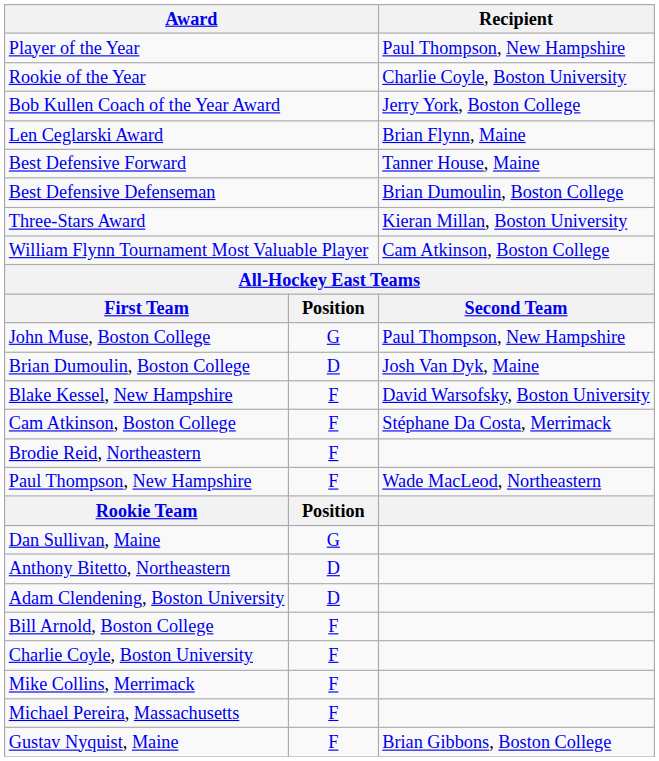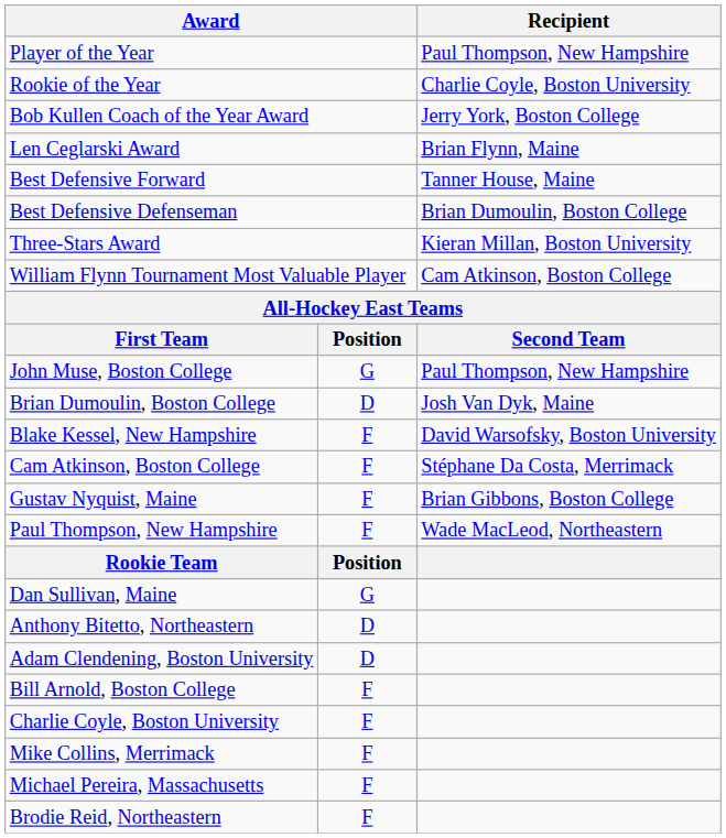rows swapped: Gustav Nyquist, Maine <-> Brodie Reid, Northeastern
